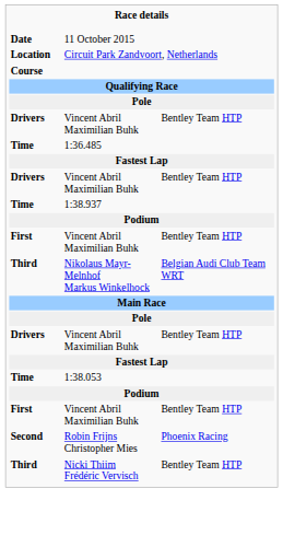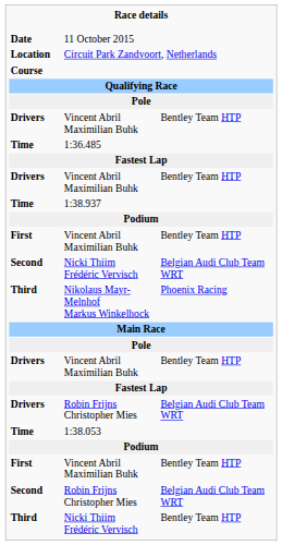+ row: Second | Nicki Thiim Frédéric Vervisch | Belgian Audi Club Team WRT
Nikolaus Mayr-Melnhof Markus Winkelhock | column 3: Belgian Audi Club Team WRT -> Phoenix Racing
+ row: Drivers | Robin Frijns Christopher Mies | Belgian Audi Club Team WRT
Second / Robin Frijns Christopher Mies | column 3: Phoenix Racing -> Belgian Audi Club Team WRT
